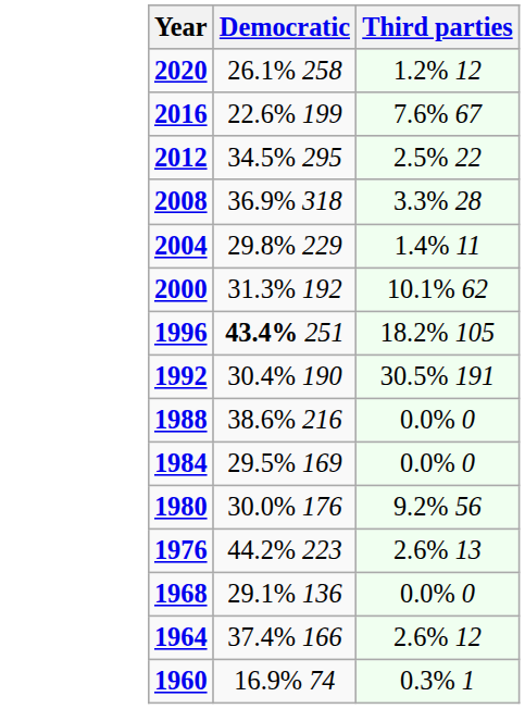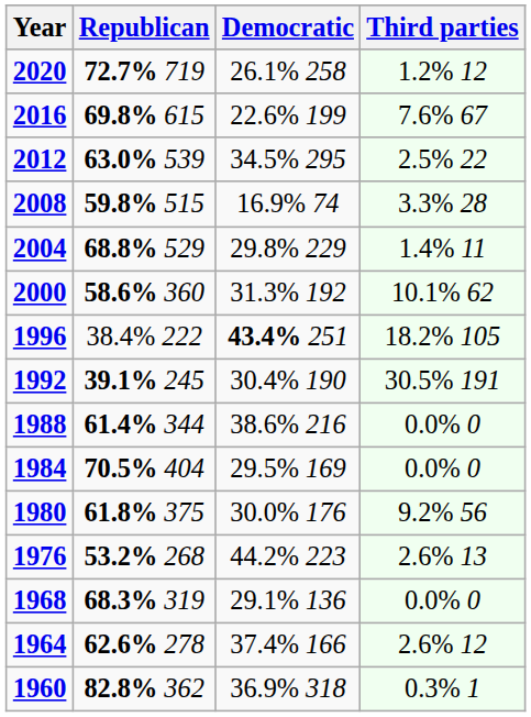+ column: Republican | 72.7% 719 | 69.8% 615 | 63.0% 539 | 59.8% 515 | 68.8% 529 | 58.6% 360 | 38.4% 222 | 39.1% 245 | 61.4% 344 | 70.5% 404 | 61.8% 375 | 53.2% 268 | 68.3% 319 | 62.6% 278 | 82.8% 362
2008 | Democratic: 36.9% 318 -> 16.9% 74
1960 | Democratic: 16.9% 74 -> 36.9% 318
